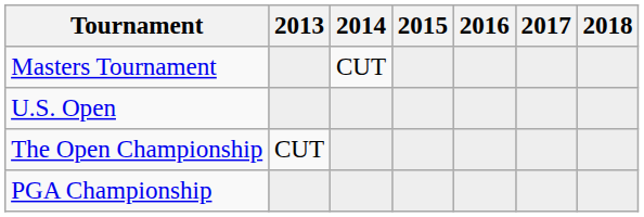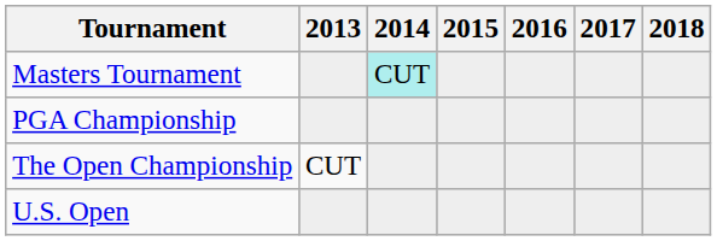Masters Tournament | 2014: no background -> paleturquoise background
rows swapped: U.S. Open <-> PGA Championship
